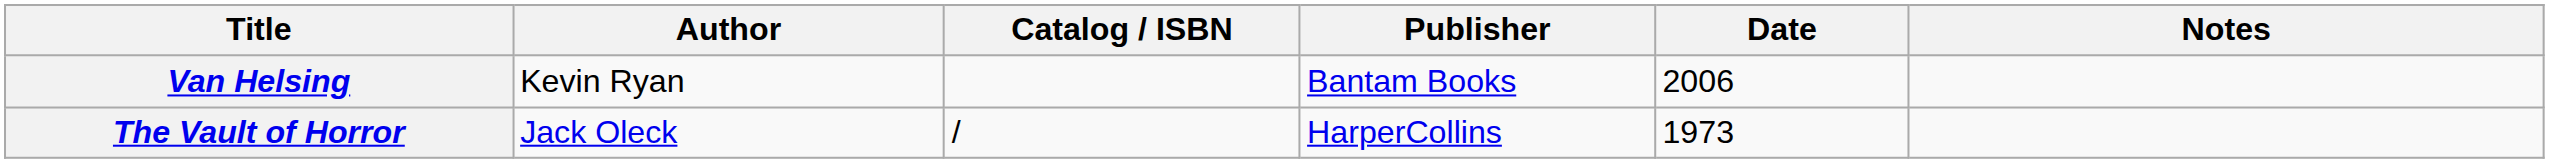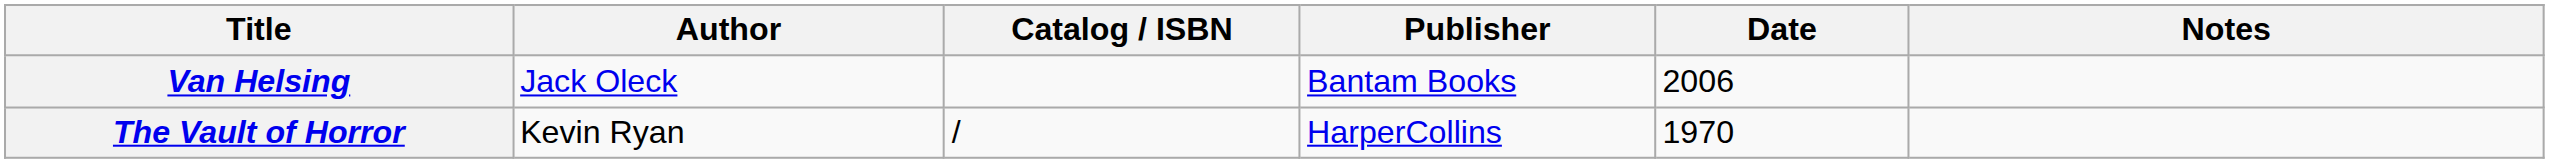Van Helsing | Author: Kevin Ryan -> Jack Oleck
The Vault of Horror | Author: Jack Oleck -> Kevin Ryan
The Vault of Horror | Date: 1973 -> 1970
